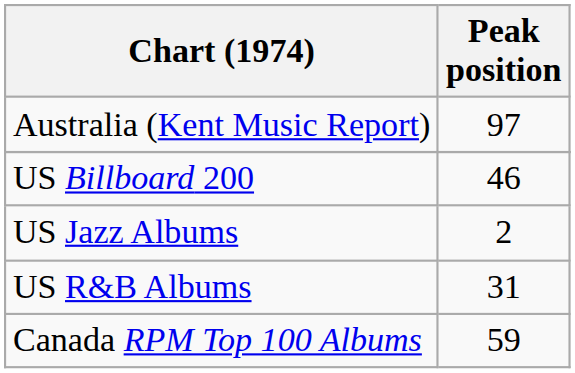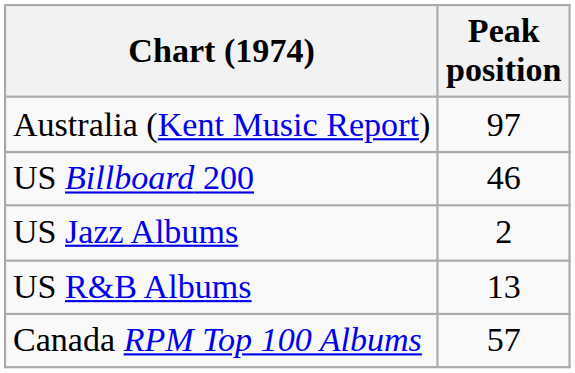US R&B Albums | Peak position: 31 -> 13
Canada RPM Top 100 Albums | Peak position: 59 -> 57
